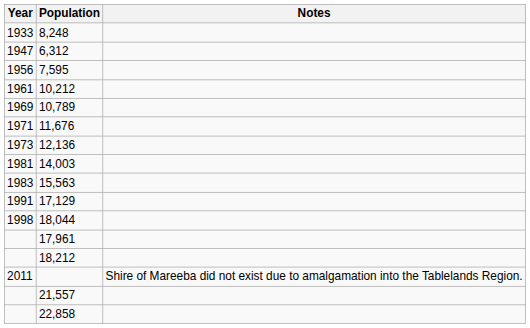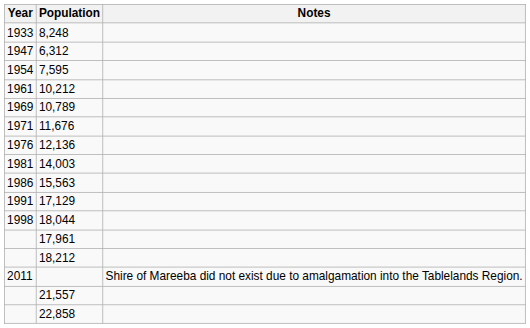7,595 | Year: 1956 -> 1954
12,136 | Year: 1973 -> 1976
15,563 | Year: 1983 -> 1986
